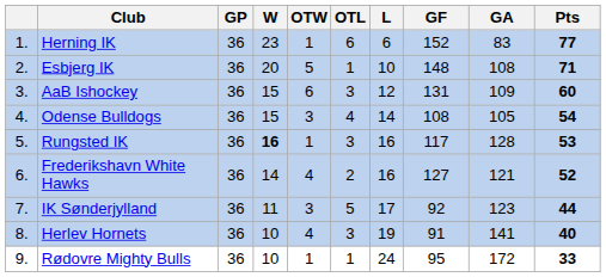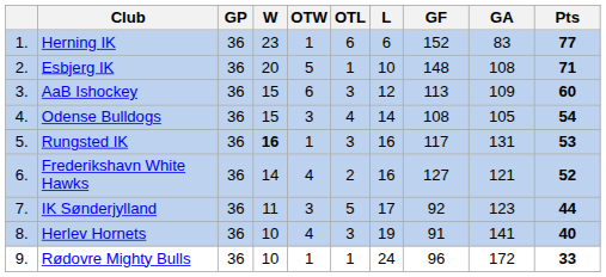AaB Ishockey | GF: 131 -> 113
Rungsted IK | GA: 128 -> 131
Rødovre Mighty Bulls | GF: 95 -> 96
